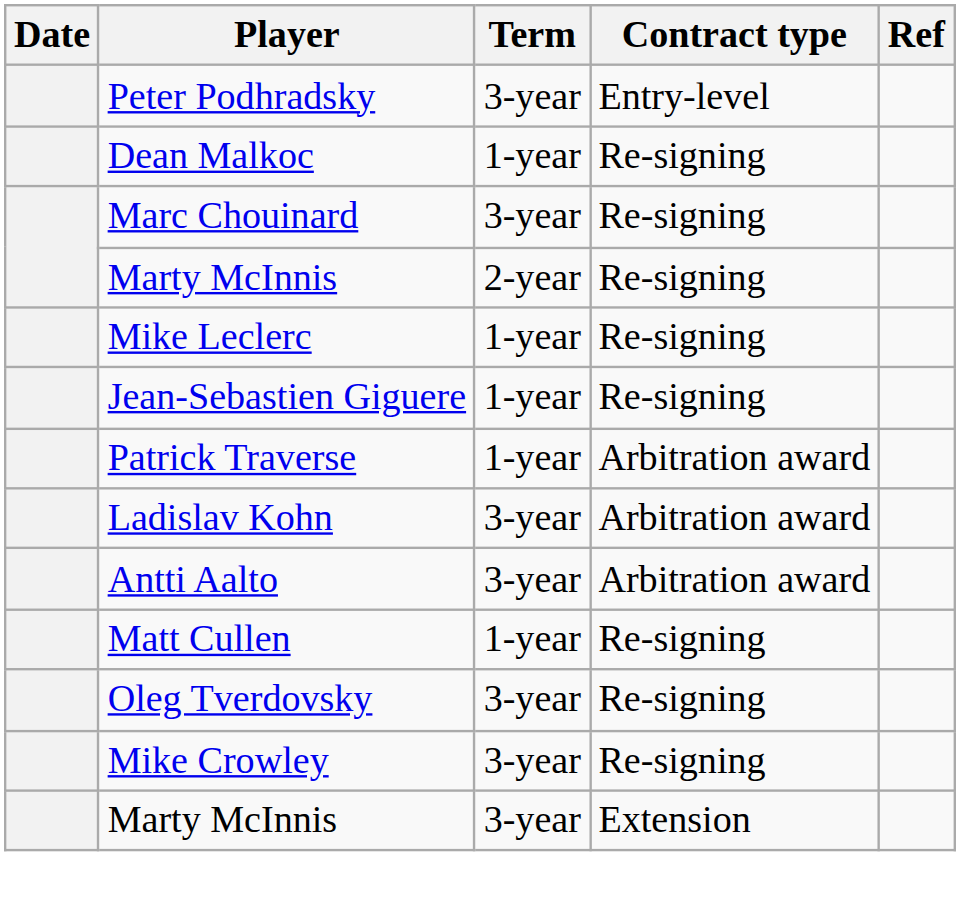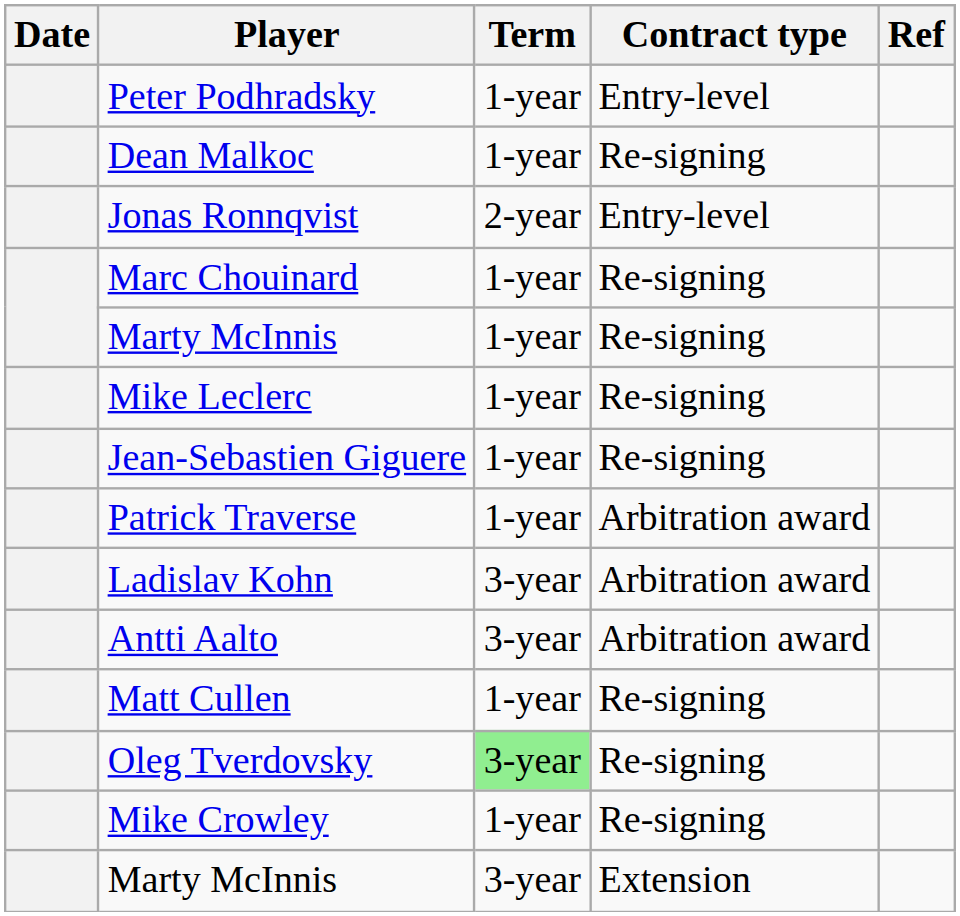Peter Podhradsky | Term: 3-year -> 1-year
+ row: Jonas Ronnqvist | 2-year | Entry-level
Marc Chouinard | Term: 3-year -> 1-year
Marty McInnis / Re-signing | Term: 2-year -> 1-year
Oleg Tverdovsky | Term: no background -> lightgreen background
Mike Crowley | Term: 3-year -> 1-year
